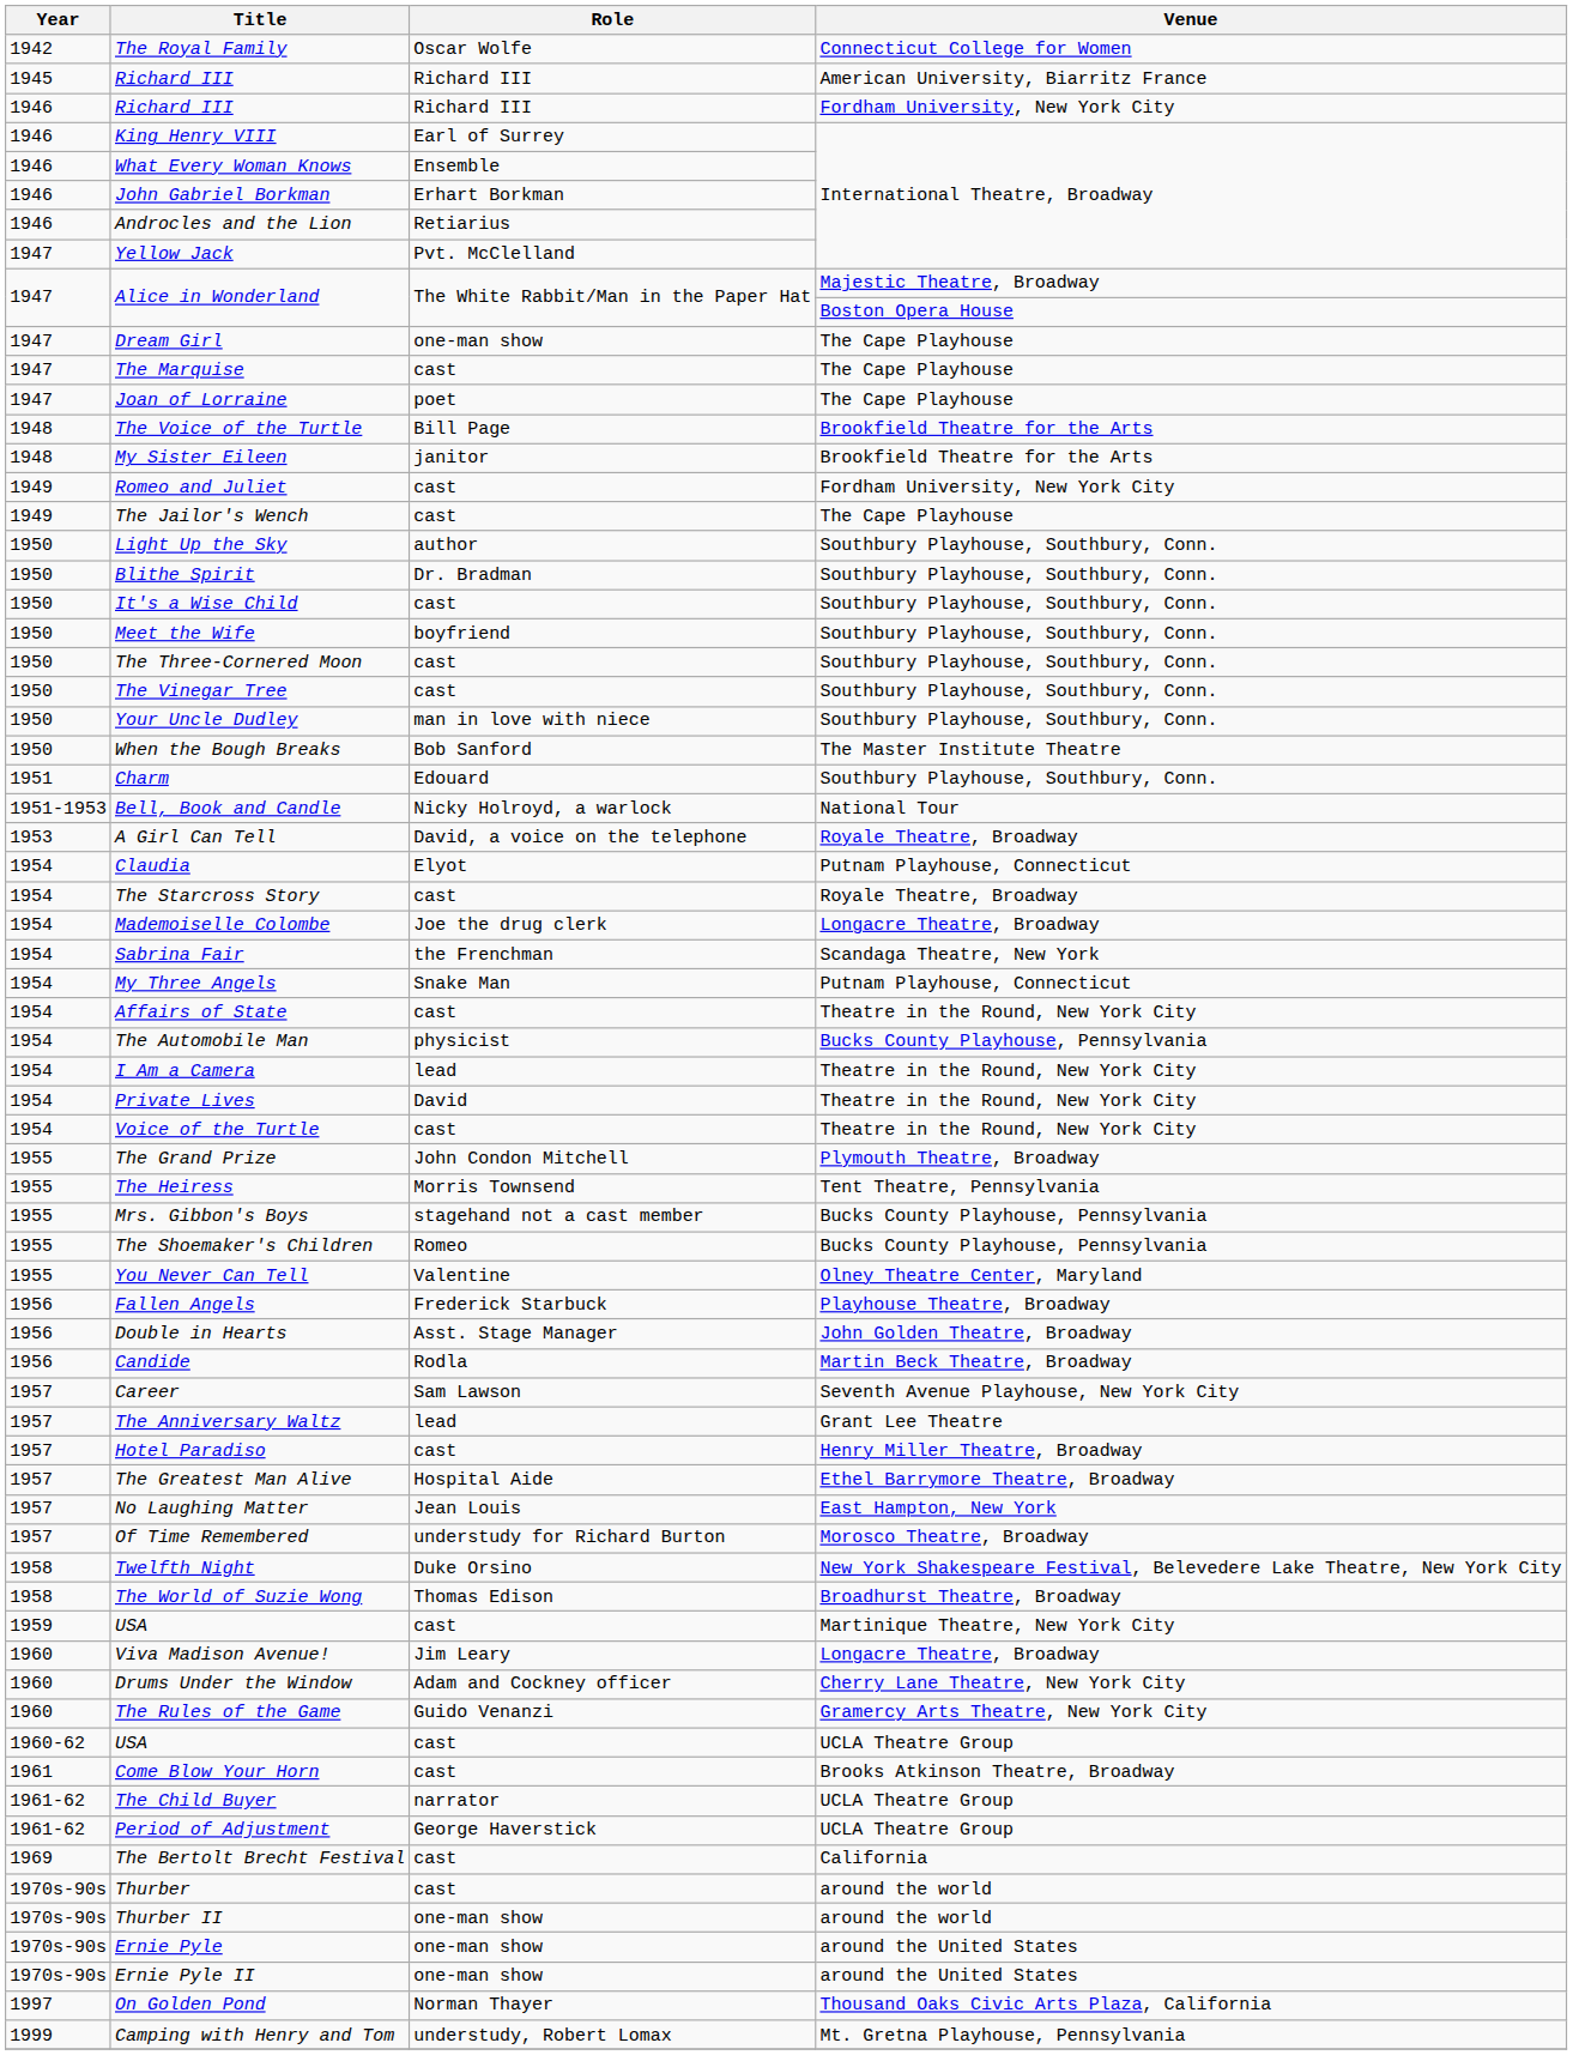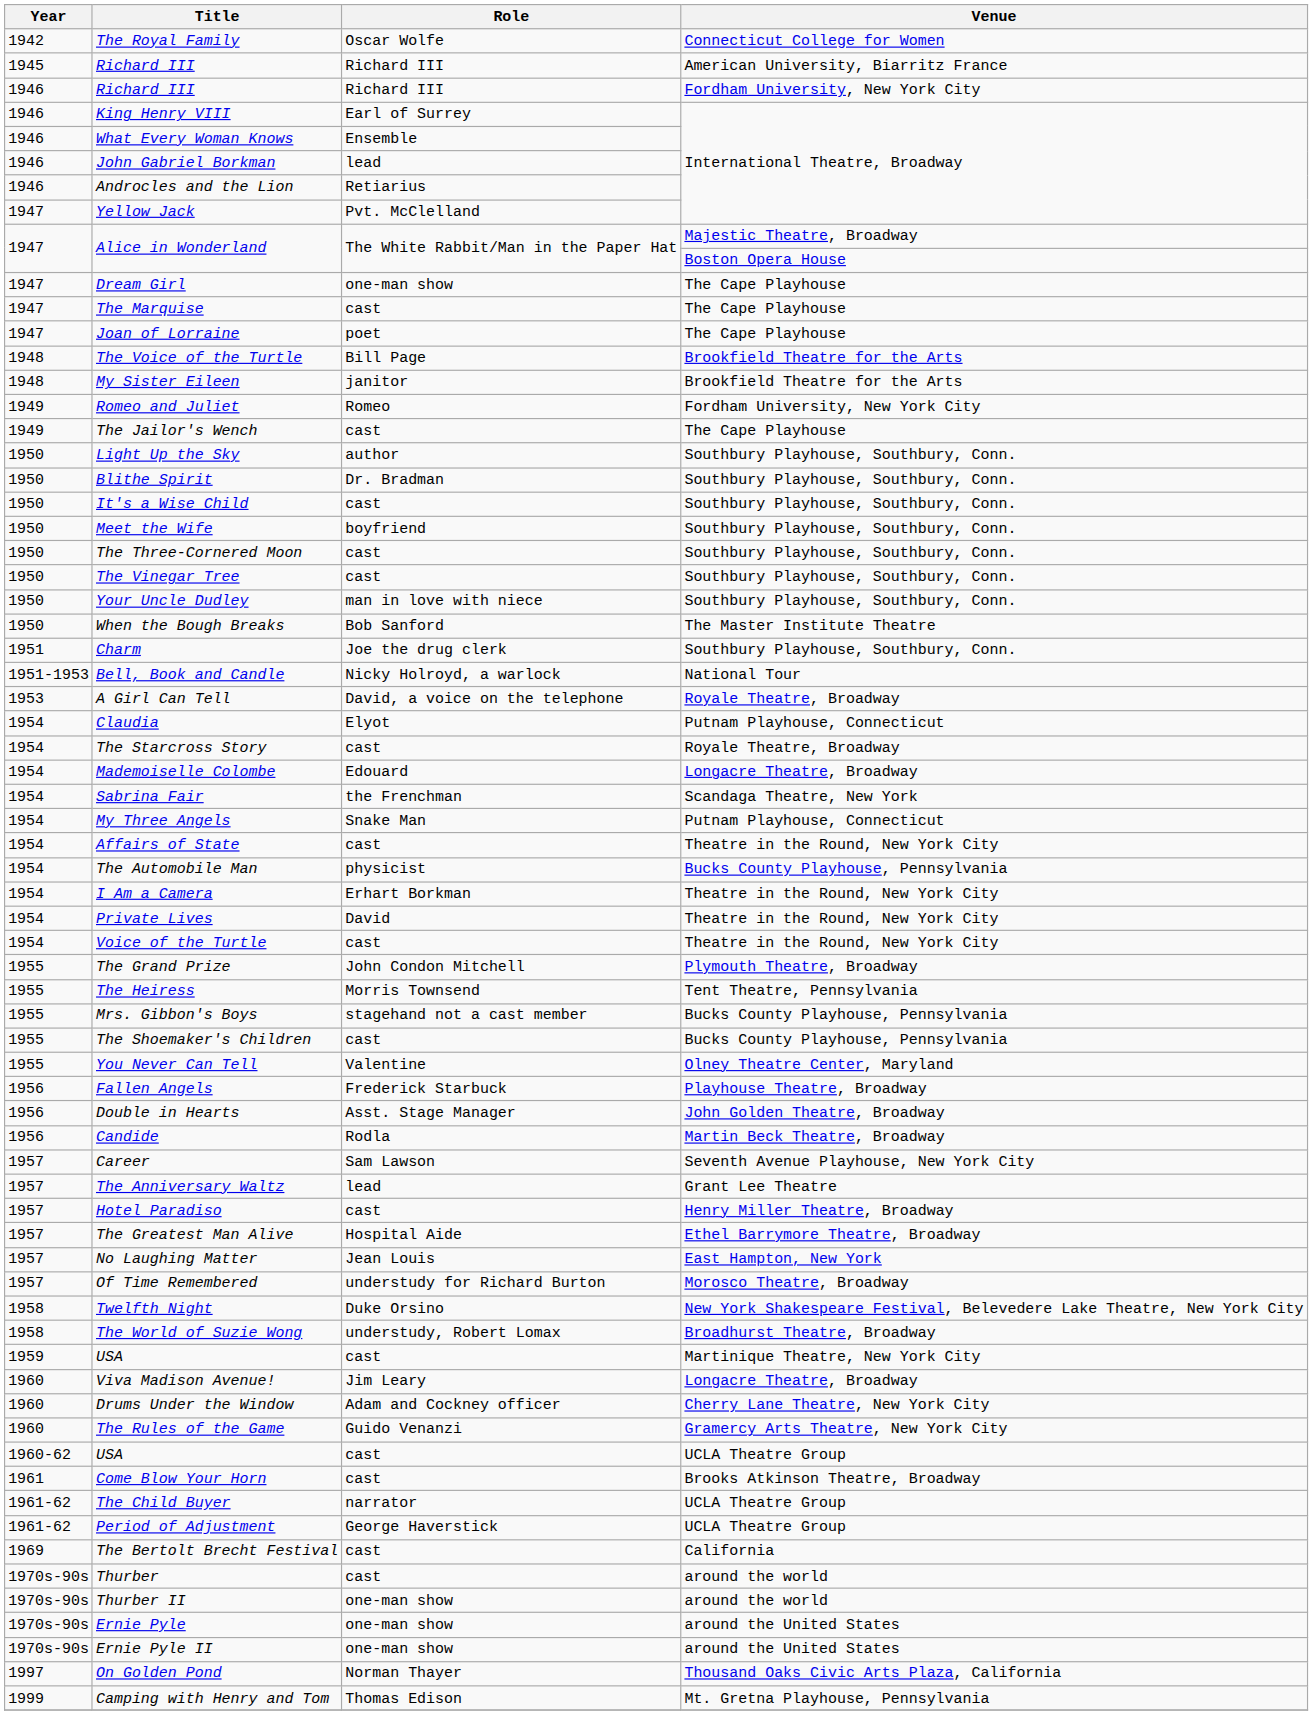John Gabriel Borkman | Role: Erhart Borkman -> lead
Romeo and Juliet | Role: cast -> Romeo
Charm | Role: Edouard -> Joe the drug clerk
Mademoiselle Colombe | Role: Joe the drug clerk -> Edouard
I Am a Camera | Role: lead -> Erhart Borkman
The Shoemaker's Children | Role: Romeo -> cast
The World of Suzie Wong | Role: Thomas Edison -> understudy, Robert Lomax
Camping with Henry and Tom | Role: understudy, Robert Lomax -> Thomas Edison
